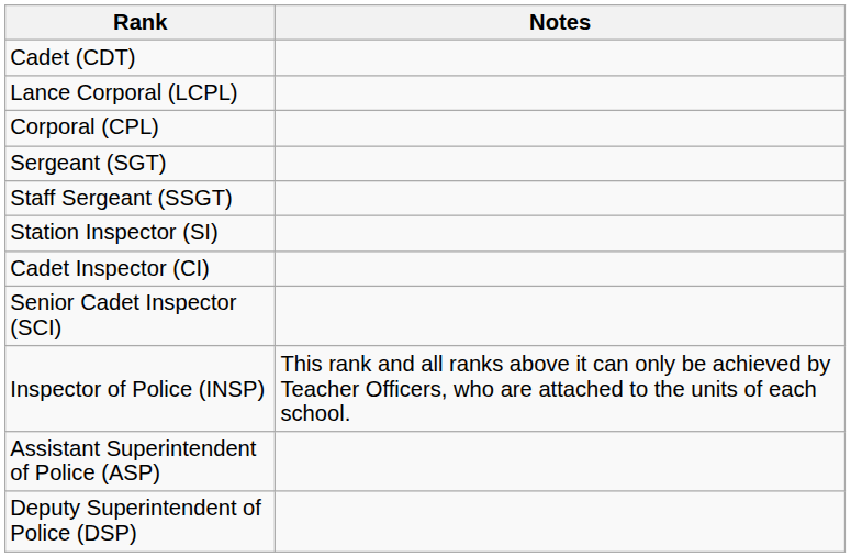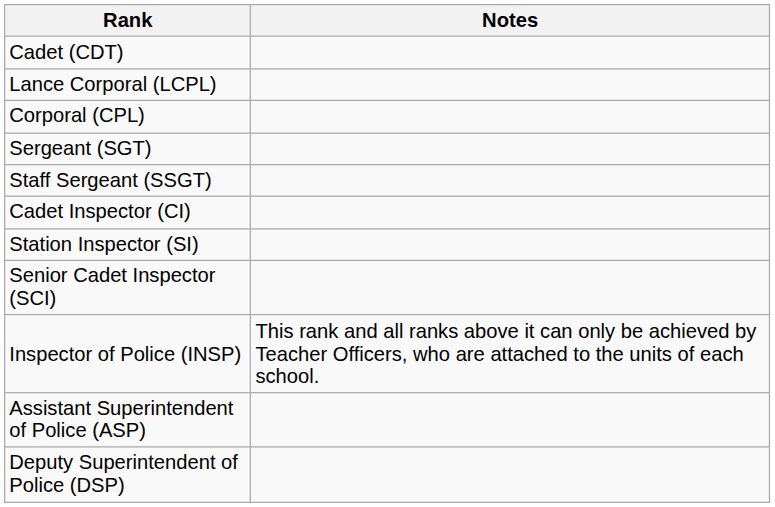rows swapped: Station Inspector (SI) <-> Cadet Inspector (CI)
